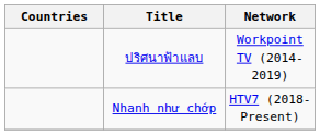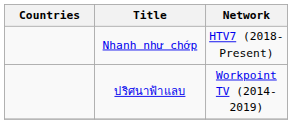rows swapped: ปริศนาฟ้าแลบ <-> Nhanh như chớp
